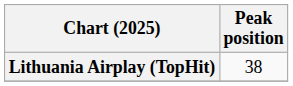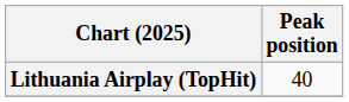Lithuania Airplay (TopHit) | Peak position: 38 -> 40
